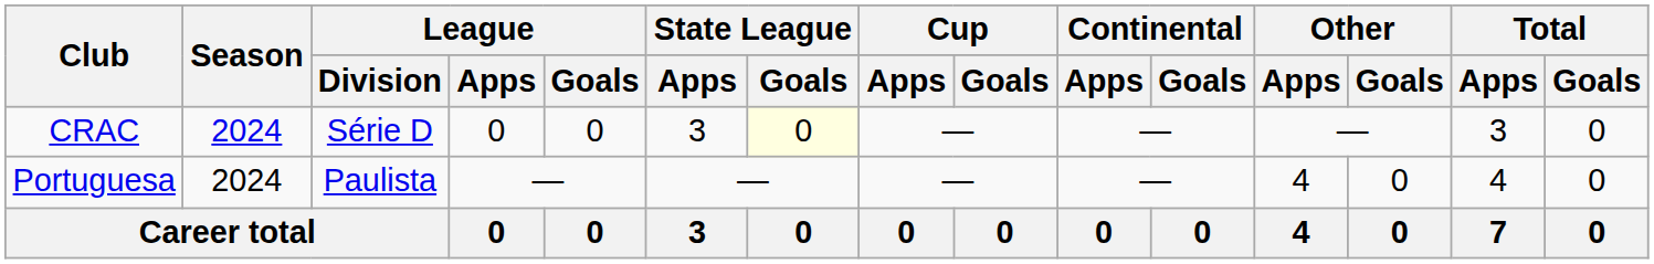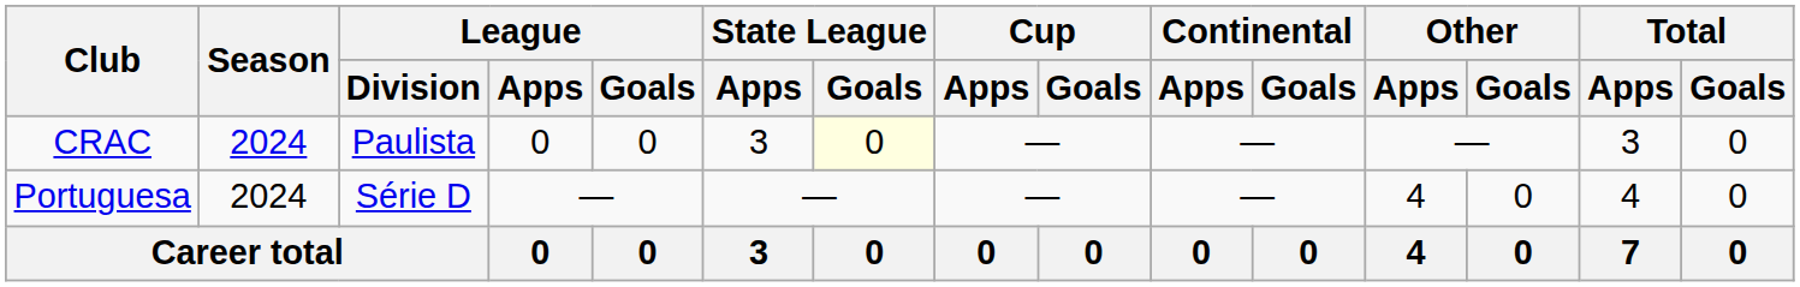CRAC | League / Division: Série D -> Paulista
Portuguesa | League / Division: Paulista -> Série D
